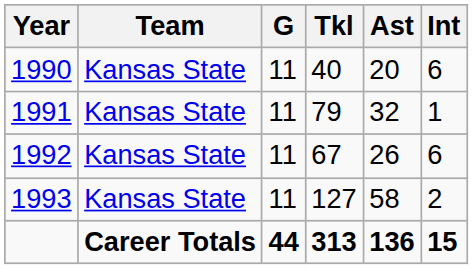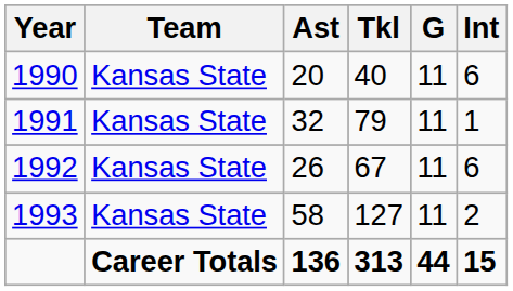columns swapped: G <-> Ast
